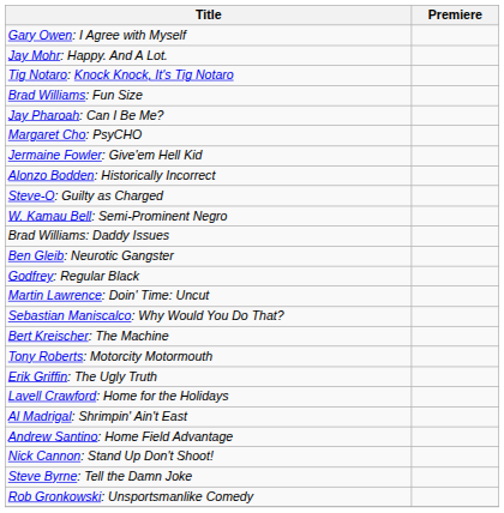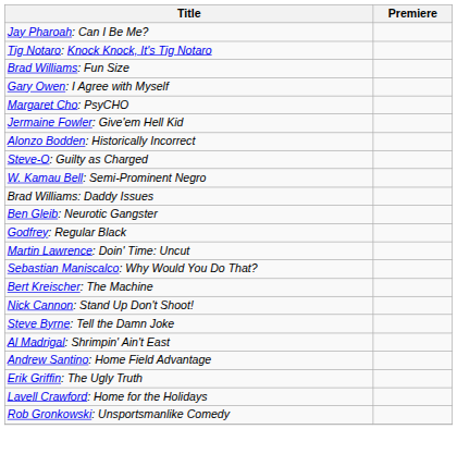rows swapped: Gary Owen: I Agree with Myself <-> Jay Pharoah: Can I Be Me?
- row: Jay Mohr: Happy. And A Lot.
- row: Tony Roberts: Motorcity Motormouth
rows swapped: Nick Cannon: Stand Up Don't Shoot! <-> Erik Griffin: The Ugly Truth
rows swapped: Steve Byrne: Tell the Damn Joke <-> Lavell Crawford: Home for the Holidays
